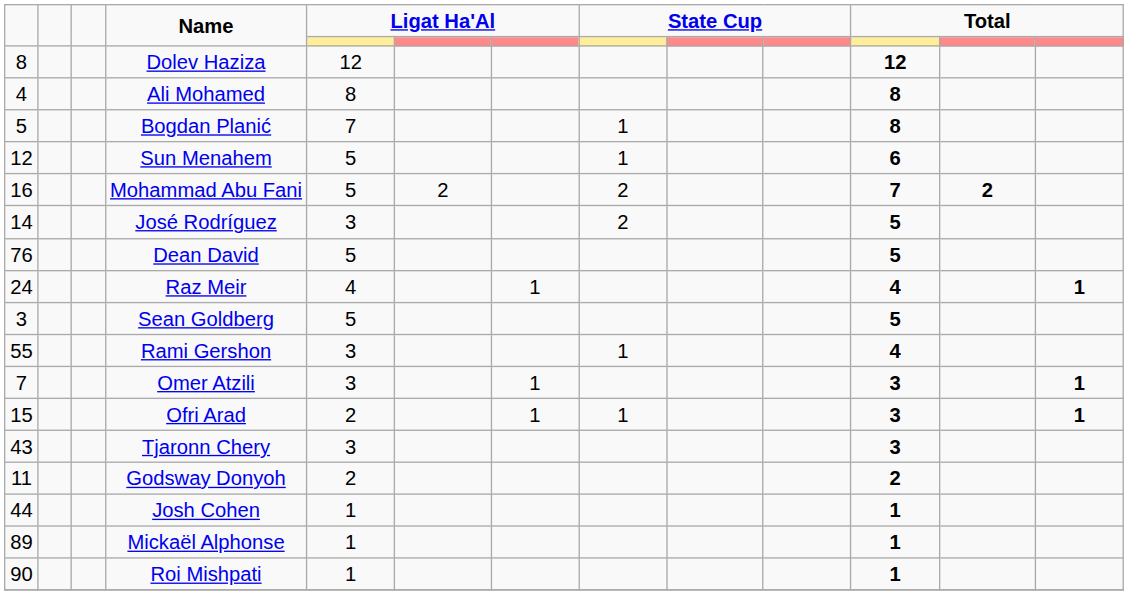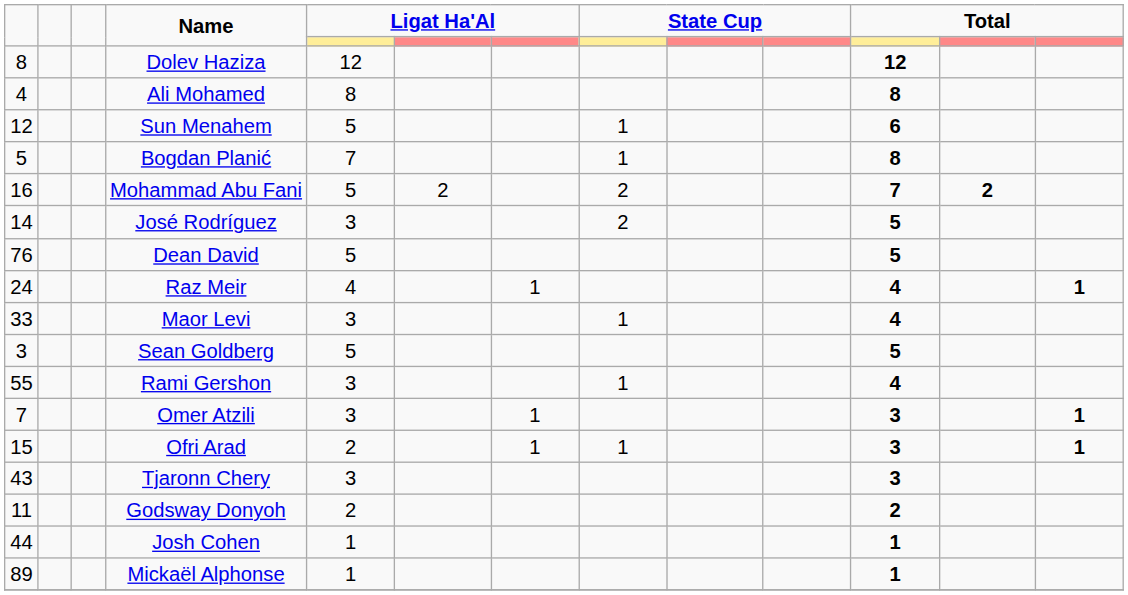rows swapped: Bogdan Planić <-> Sun Menahem
+ row: 33 | Maor Levi | 3 | 1 | 4
- row: 90 | Roi Mishpati | 1 | 1
